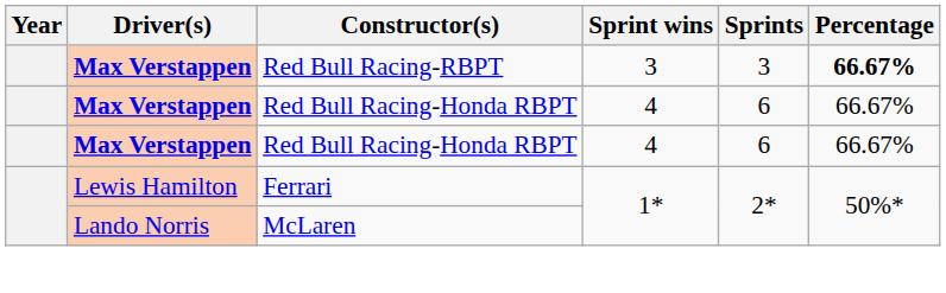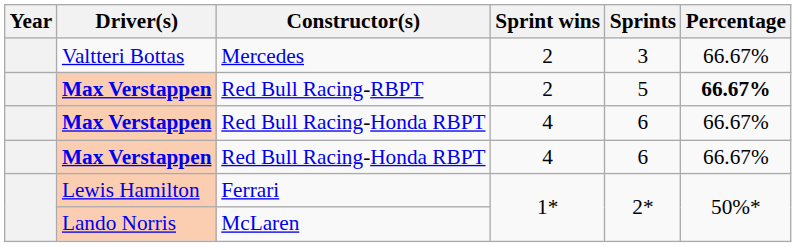+ row: Valtteri Bottas | Mercedes | 2 | 3 | 66.67%
Red Bull Racing-RBPT | Sprint wins: 3 -> 2
Red Bull Racing-RBPT | Sprints: 3 -> 5
